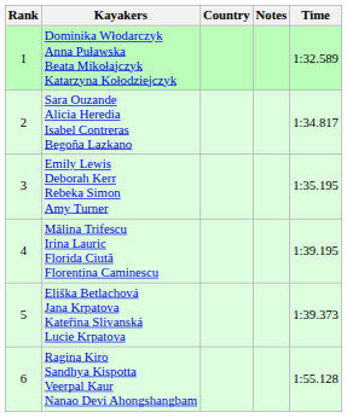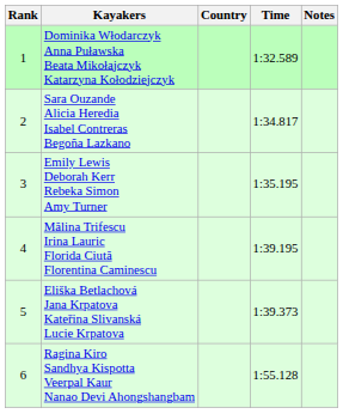columns swapped: Time <-> Notes
